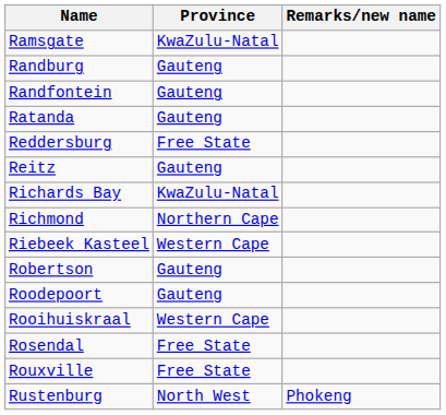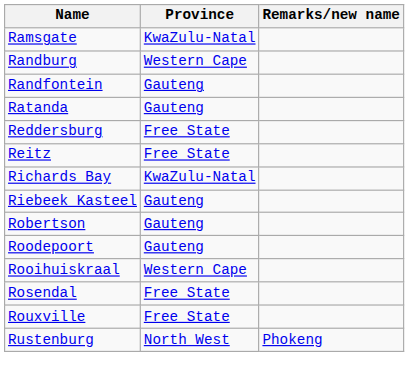Randburg | Province: Gauteng -> Western Cape
Reitz | Province: Gauteng -> Free State
- row: Richmond | Northern Cape
Riebeek Kasteel | Province: Western Cape -> Gauteng
